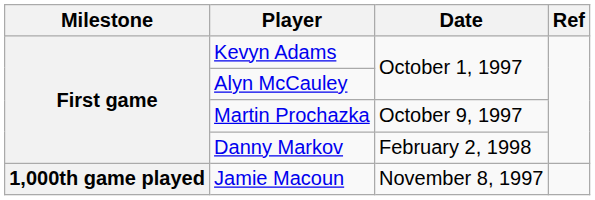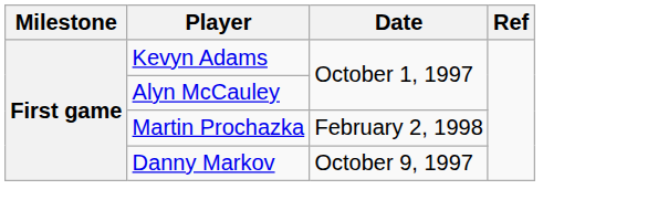Martin Prochazka | Date: October 9, 1997 -> February 2, 1998
Danny Markov | Date: February 2, 1998 -> October 9, 1997
- row: 1,000th game played | Jamie Macoun | November 8, 1997
